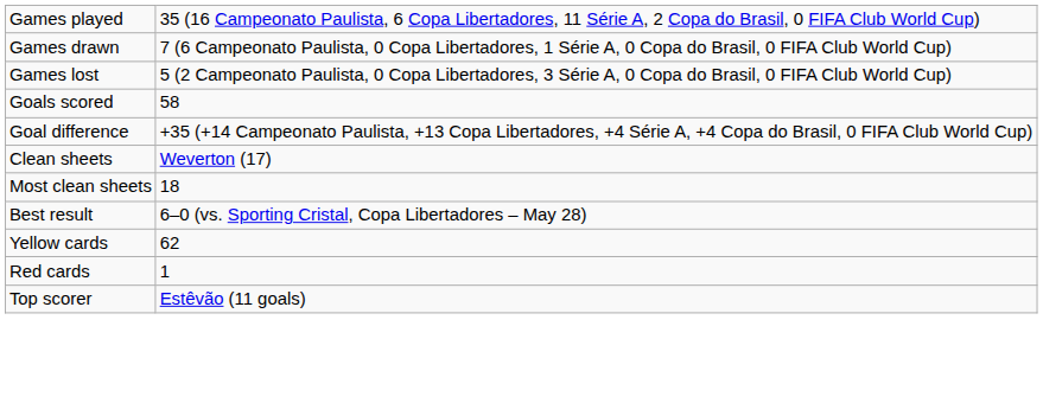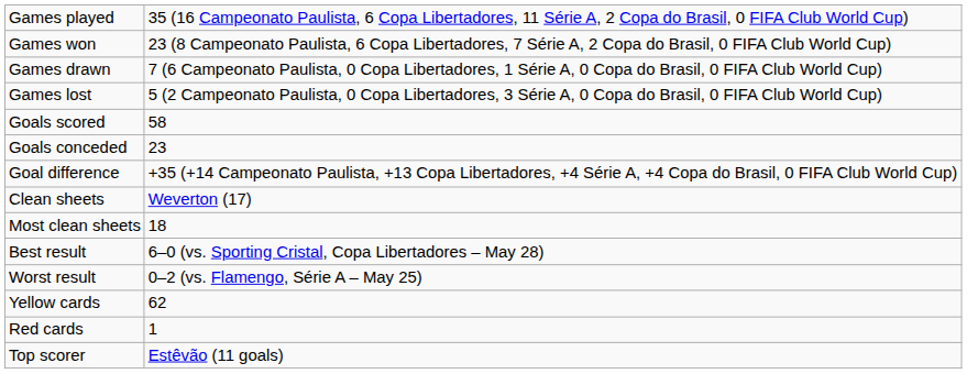+ row: Games won | 23 (8 Campeonato Paulista, 6 Copa Libertadores, 7 Série A, 2 Copa do Brasil, 0 FIFA Club World Cup)
+ row: Goals conceded | 23
+ row: Worst result | 0–2 (vs. Flamengo, Série A – May 25)
